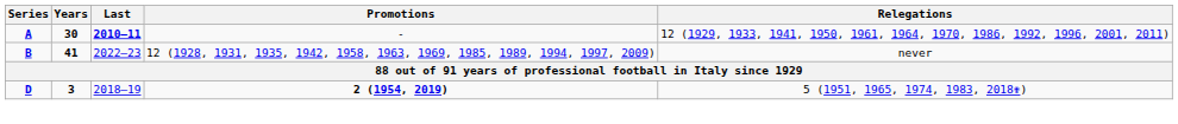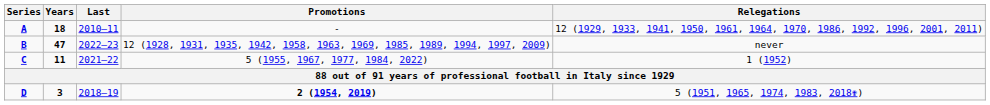A | Years: 30 -> 18
A | Last: bold -> normal
B | Years: 41 -> 47
+ row: C | 11 | 2021–22 | 5 (1955, 1967, 1977, 1984, 2022) | 1 (1952)
